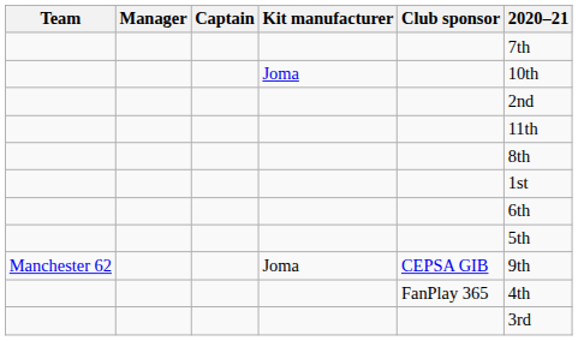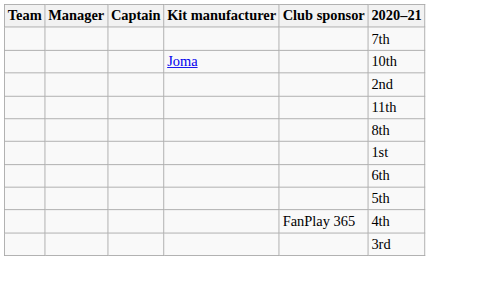- row: Manchester 62 | Joma | CEPSA GIB | 9th
